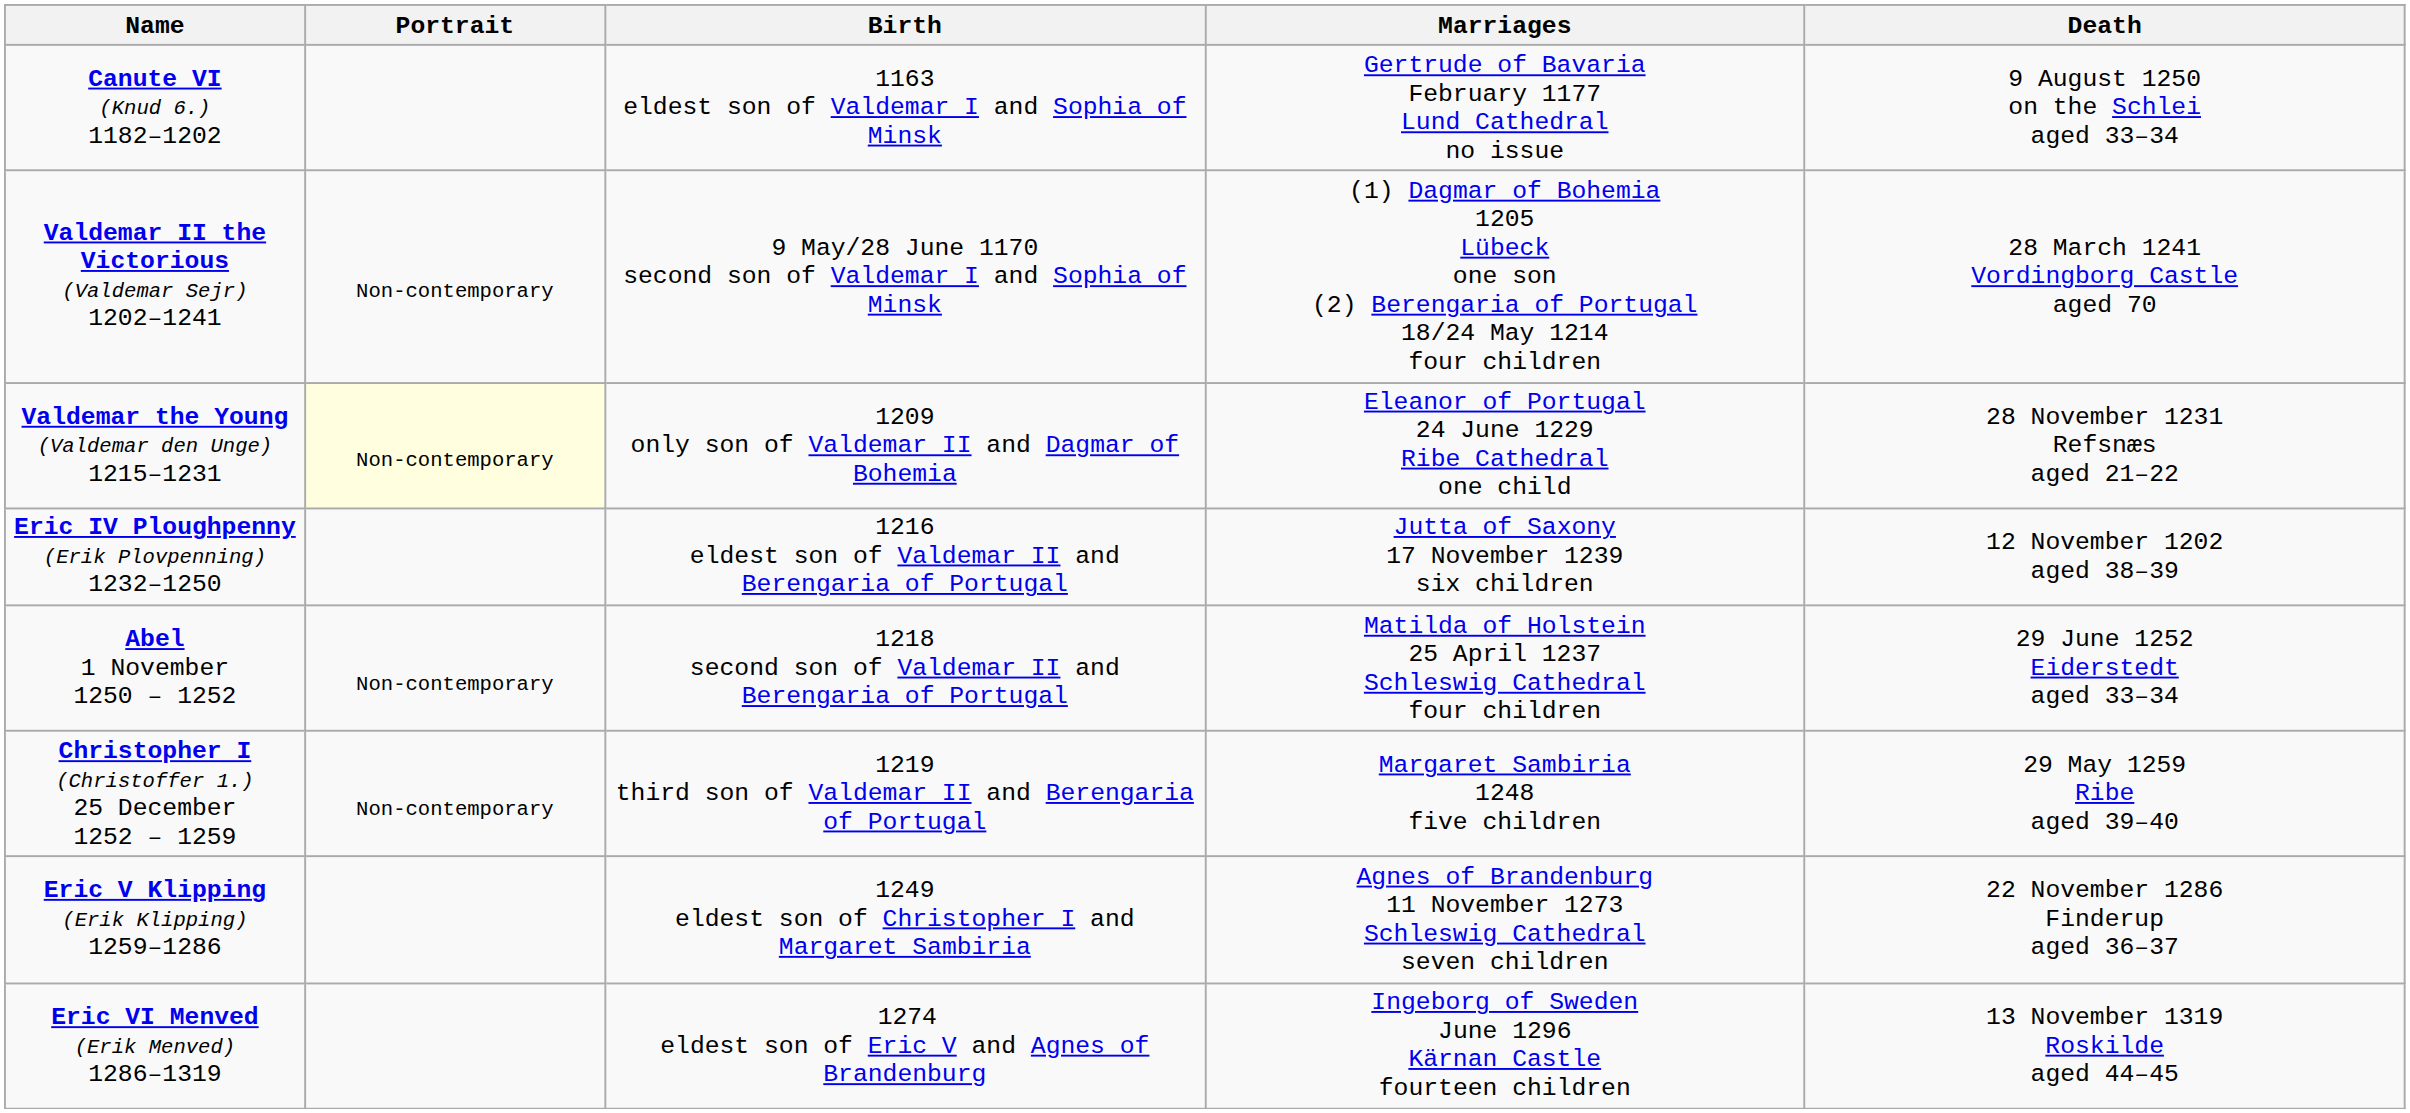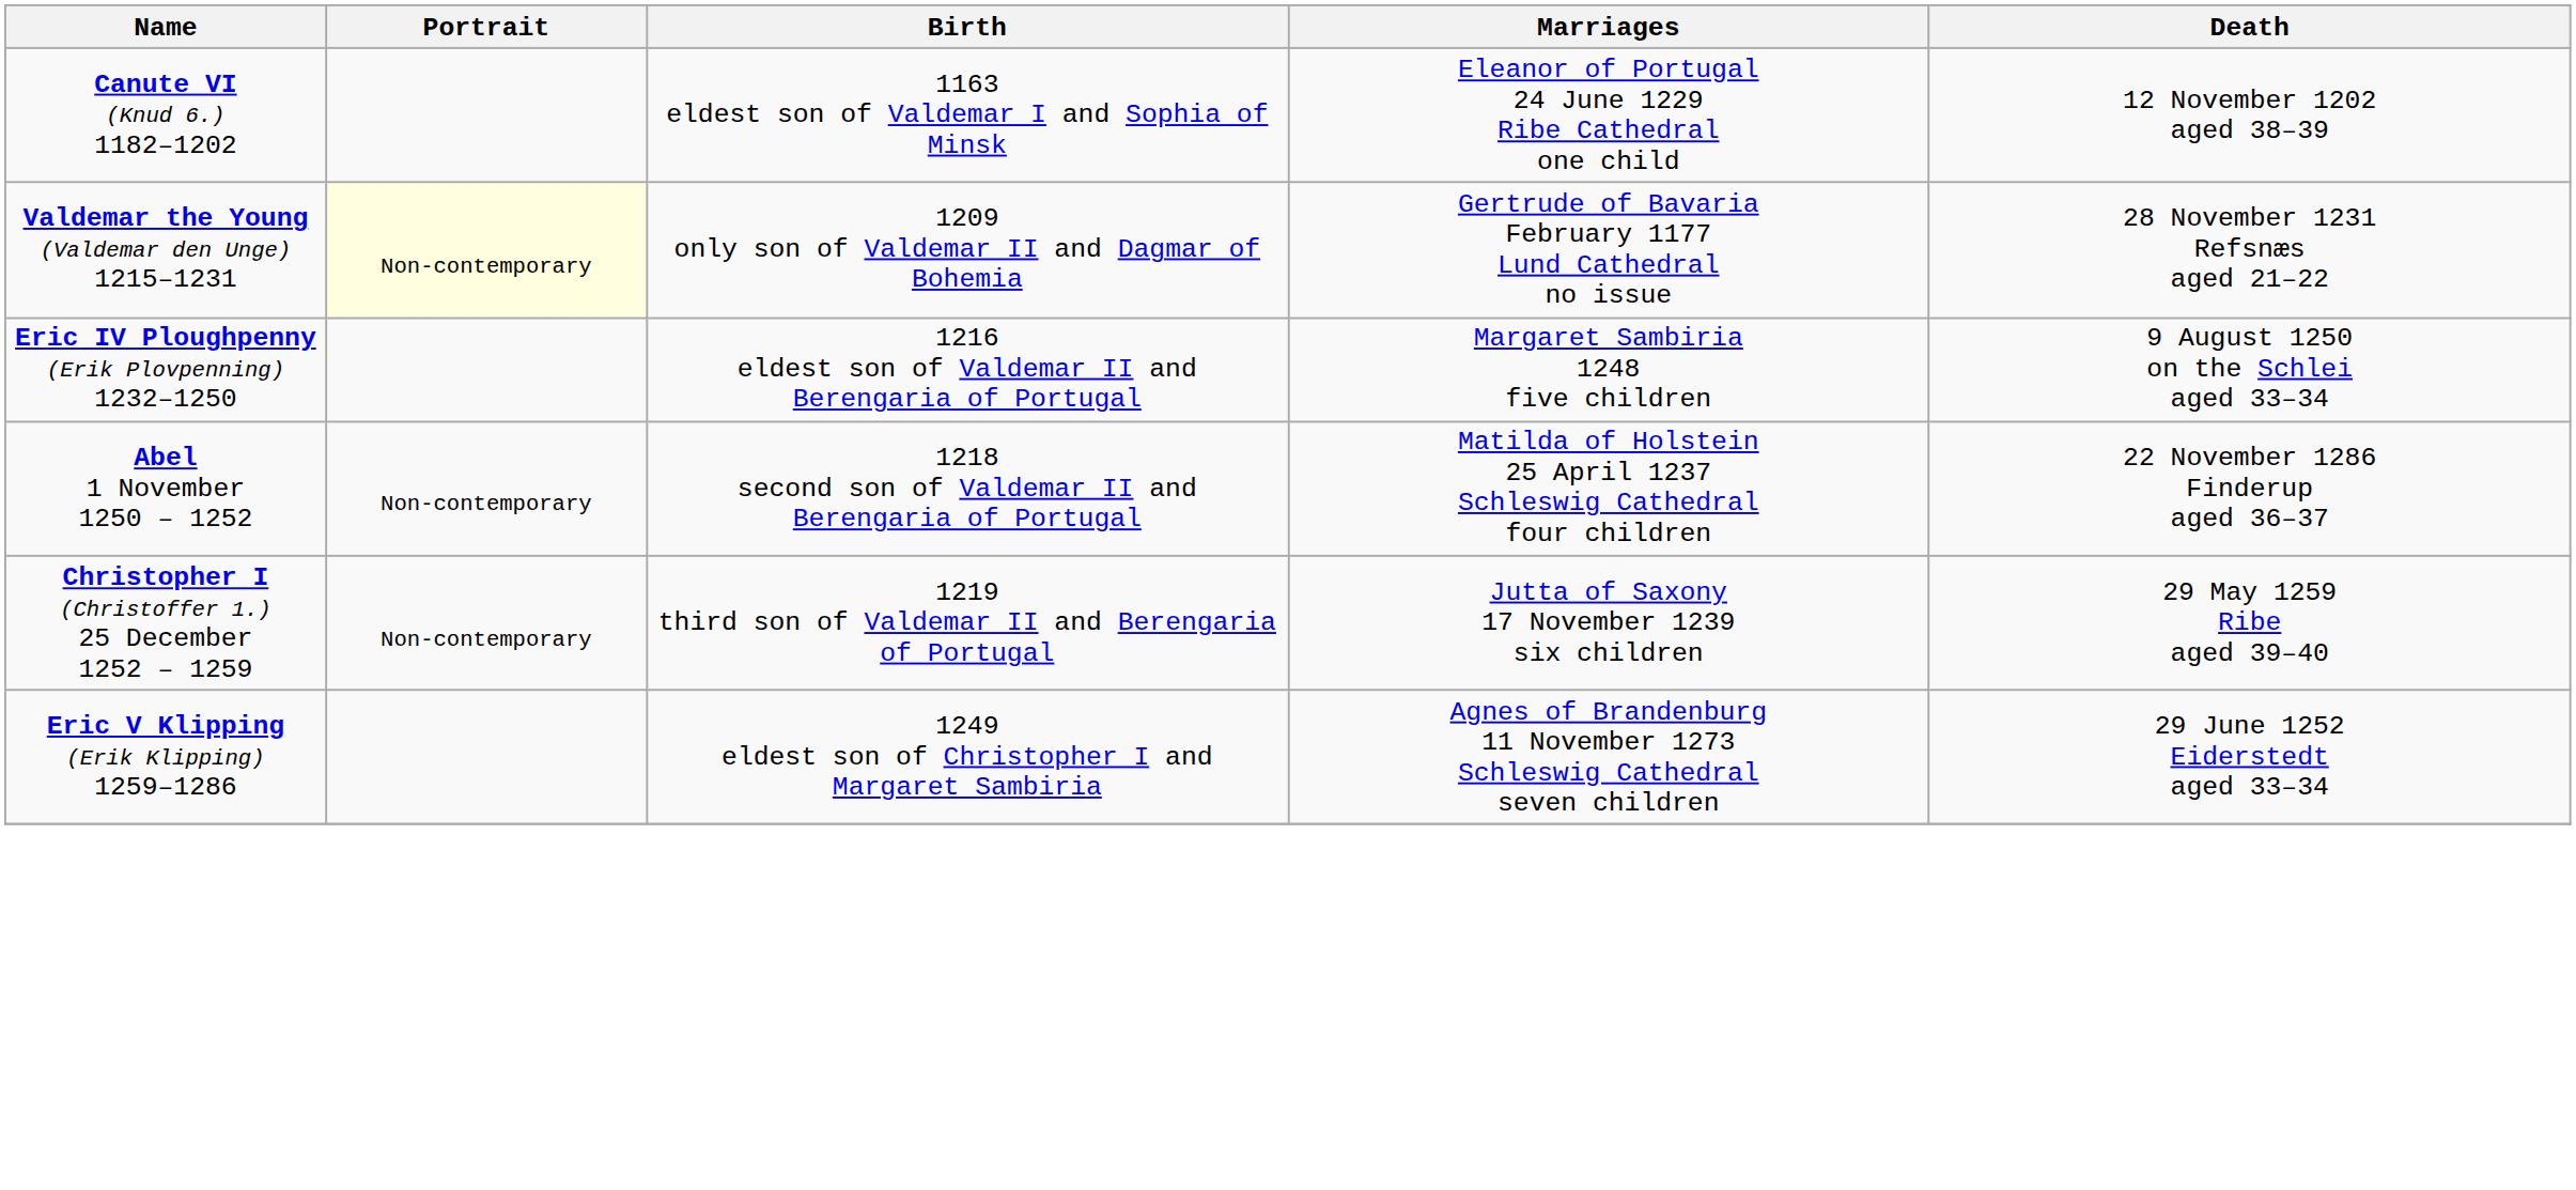Canute VI (Knud 6.) 1182–1202 | Marriages: Gertrude of Bavaria February 1177 Lund Cathedral no issue -> Eleanor of Portugal 24 June 1229 Ribe Cathedral one child
Canute VI (Knud 6.) 1182–1202 | Death: 9 August 1250 on the Schlei aged 33–34 -> 12 November 1202 aged 38–39
- row: Valdemar II the Victorious (Valdemar Sejr) 1202–1241 | Non-contemporary | 9 May/28 June 1170 second son of Valdemar I and Sophia of Minsk | (1) Dagmar of Bohemia 1205 Lübeck one son (2) Berengaria of Portugal 18/24 May 1214 four children | 28 March 1241 Vordingborg Castle aged 70
Valdemar the Young (Valdemar den Unge) 1215–1231 | Marriages: Eleanor of Portugal 24 June 1229 Ribe Cathedral one child -> Gertrude of Bavaria February 1177 Lund Cathedral no issue
Eric IV Ploughpenny (Erik Plovpenning) 1232–1250 | Marriages: Jutta of Saxony 17 November 1239 six children -> Margaret Sambiria 1248 five children
Eric IV Ploughpenny (Erik Plovpenning) 1232–1250 | Death: 12 November 1202 aged 38–39 -> 9 August 1250 on the Schlei aged 33–34
Abel 1 November 1250 – 1252 | Death: 29 June 1252 Eiderstedt aged 33–34 -> 22 November 1286 Finderup aged 36–37
Christopher I (Christoffer 1.) 25 December 1252 – 1259 | Marriages: Margaret Sambiria 1248 five children -> Jutta of Saxony 17 November 1239 six children
Eric V Klipping (Erik Klipping) 1259–1286 | Death: 22 November 1286 Finderup aged 36–37 -> 29 June 1252 Eiderstedt aged 33–34
- row: Eric VI Menved (Erik Menved) 1286–1319 | 1274 eldest son of Eric V and Agnes of Brandenburg | Ingeborg of Sweden June 1296 Kärnan Castle fourteen children | 13 November 1319 Roskilde aged 44–45
